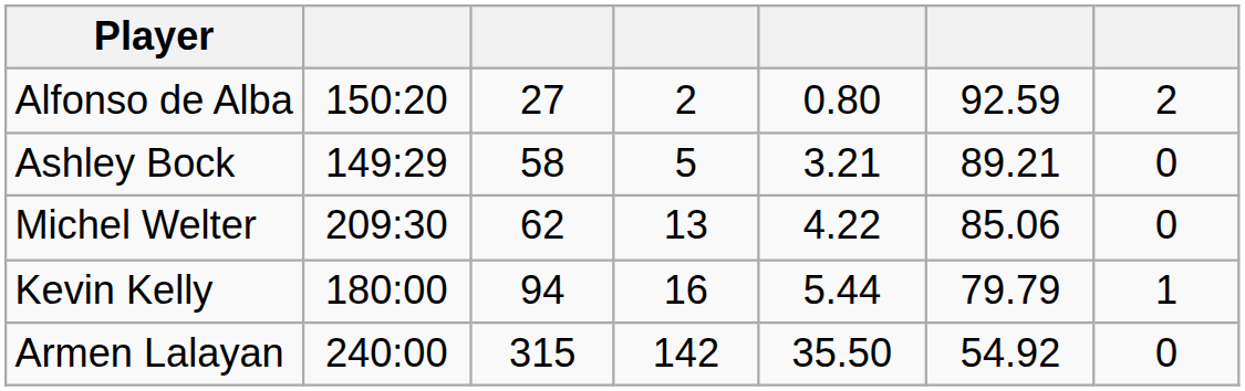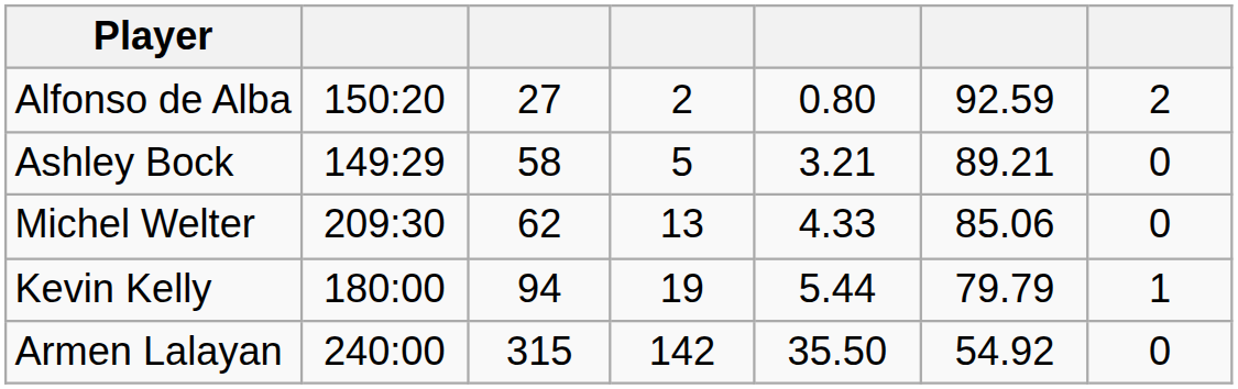Michel Welter | column 5: 4.22 -> 4.33
Kevin Kelly | column 4: 16 -> 19
